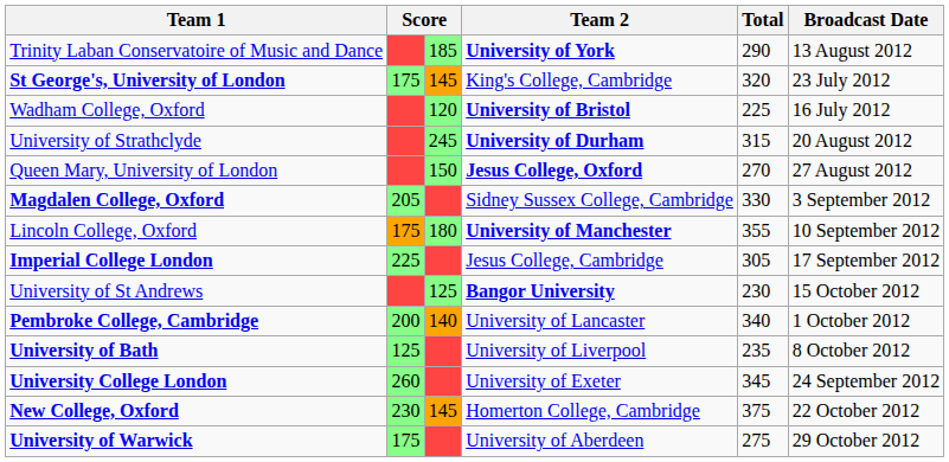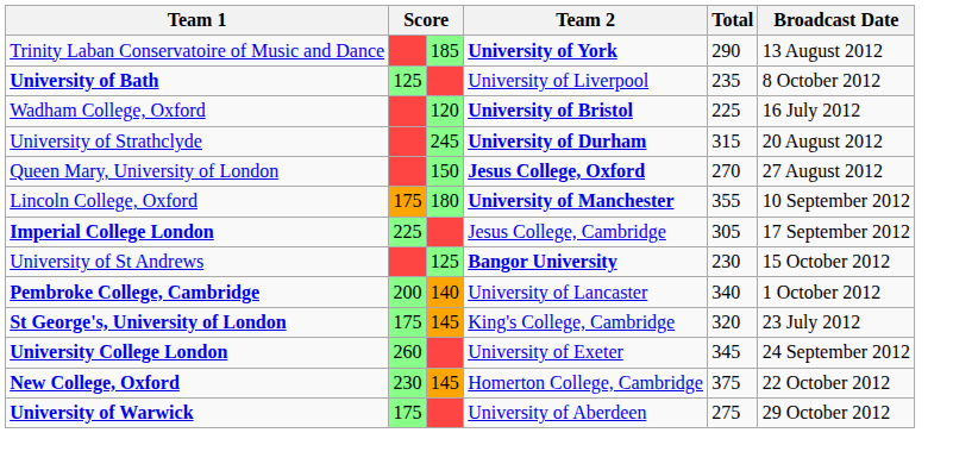rows swapped: St George's, University of London <-> University of Bath
- row: Magdalen College, Oxford | 205 | Sidney Sussex College, Cambridge | 330 | 3 September 2012
